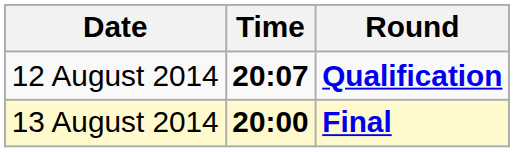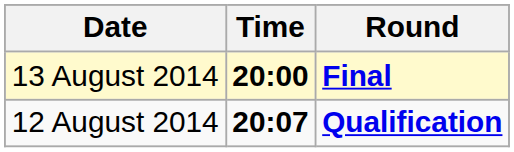rows swapped: 12 August 2014 <-> 13 August 2014
